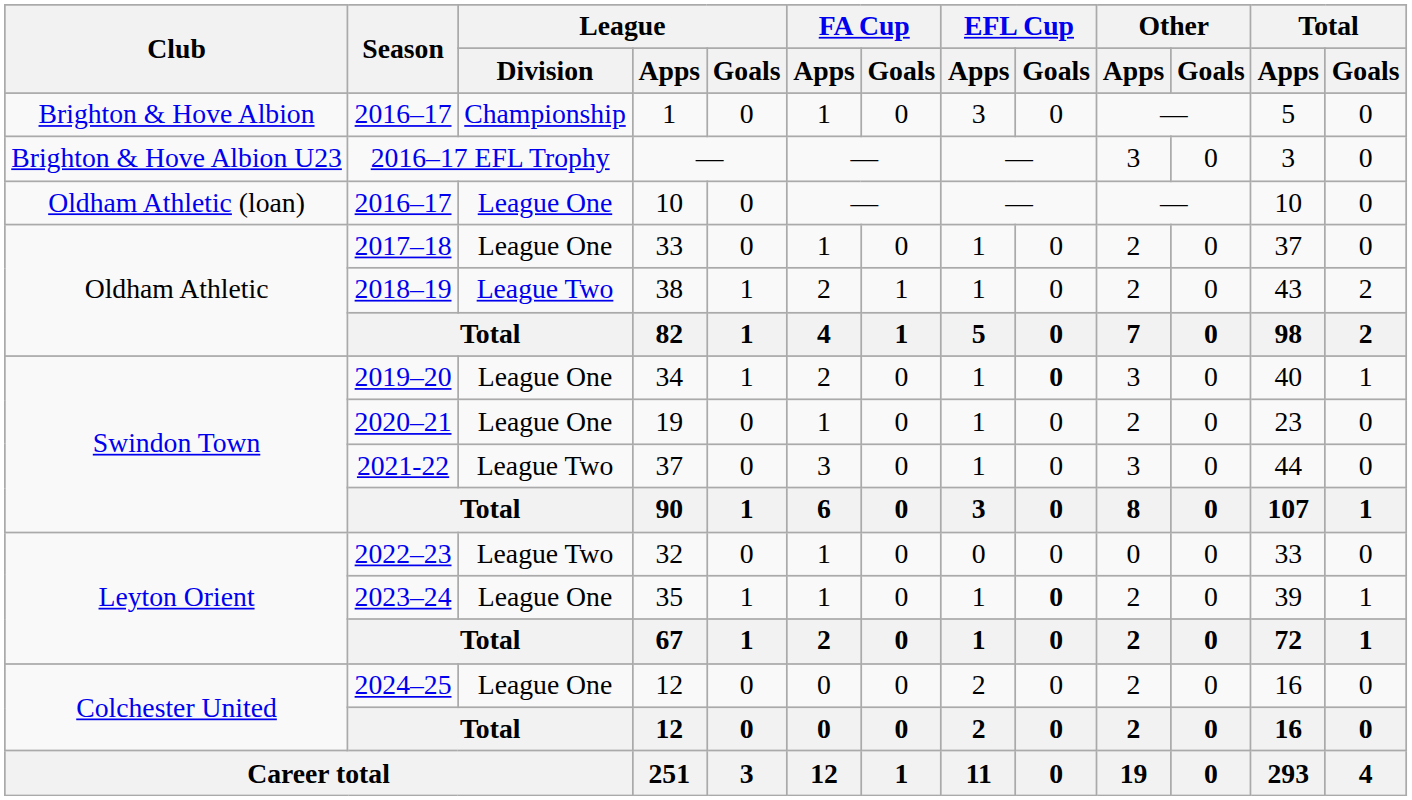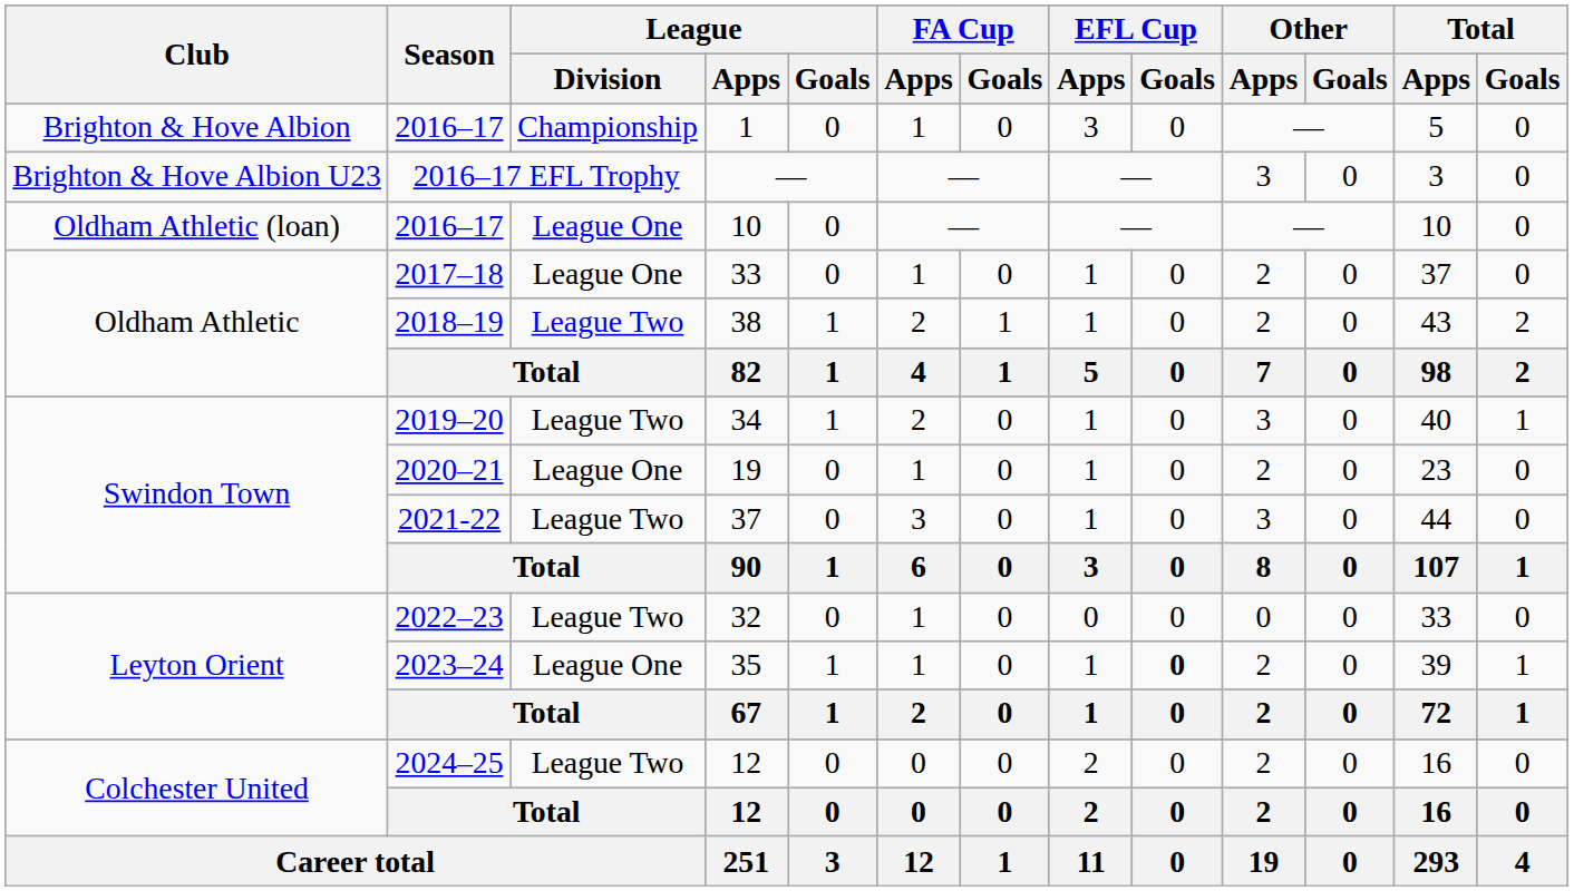34 | League / Division: League One -> League Two
34 | EFL Cup / Goals: bold -> normal
2024–25 / 12 | League / Division: League One -> League Two
